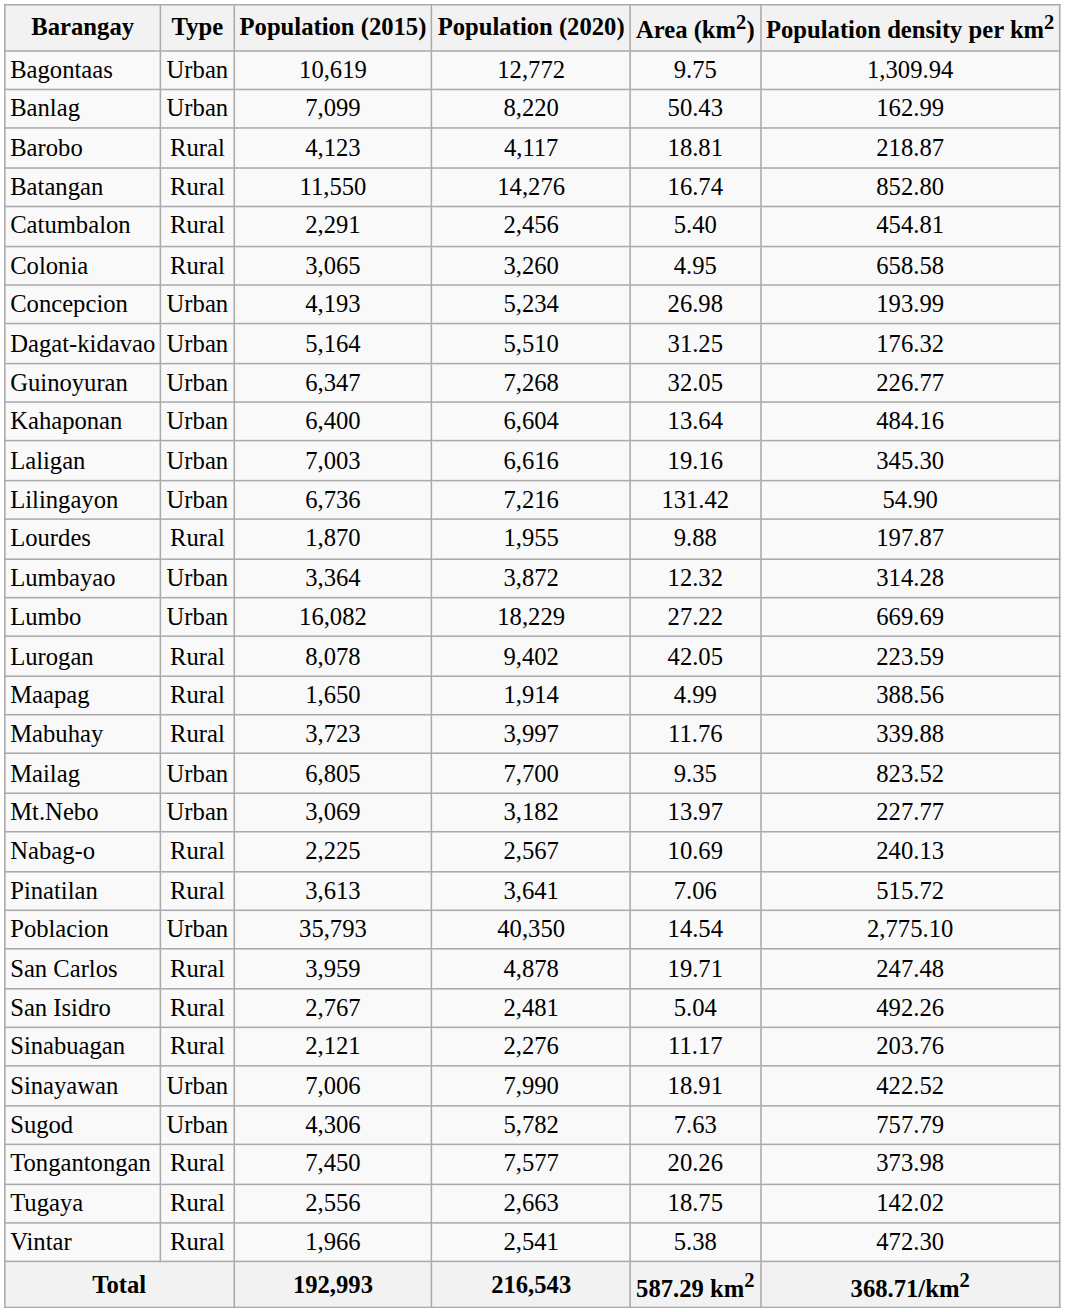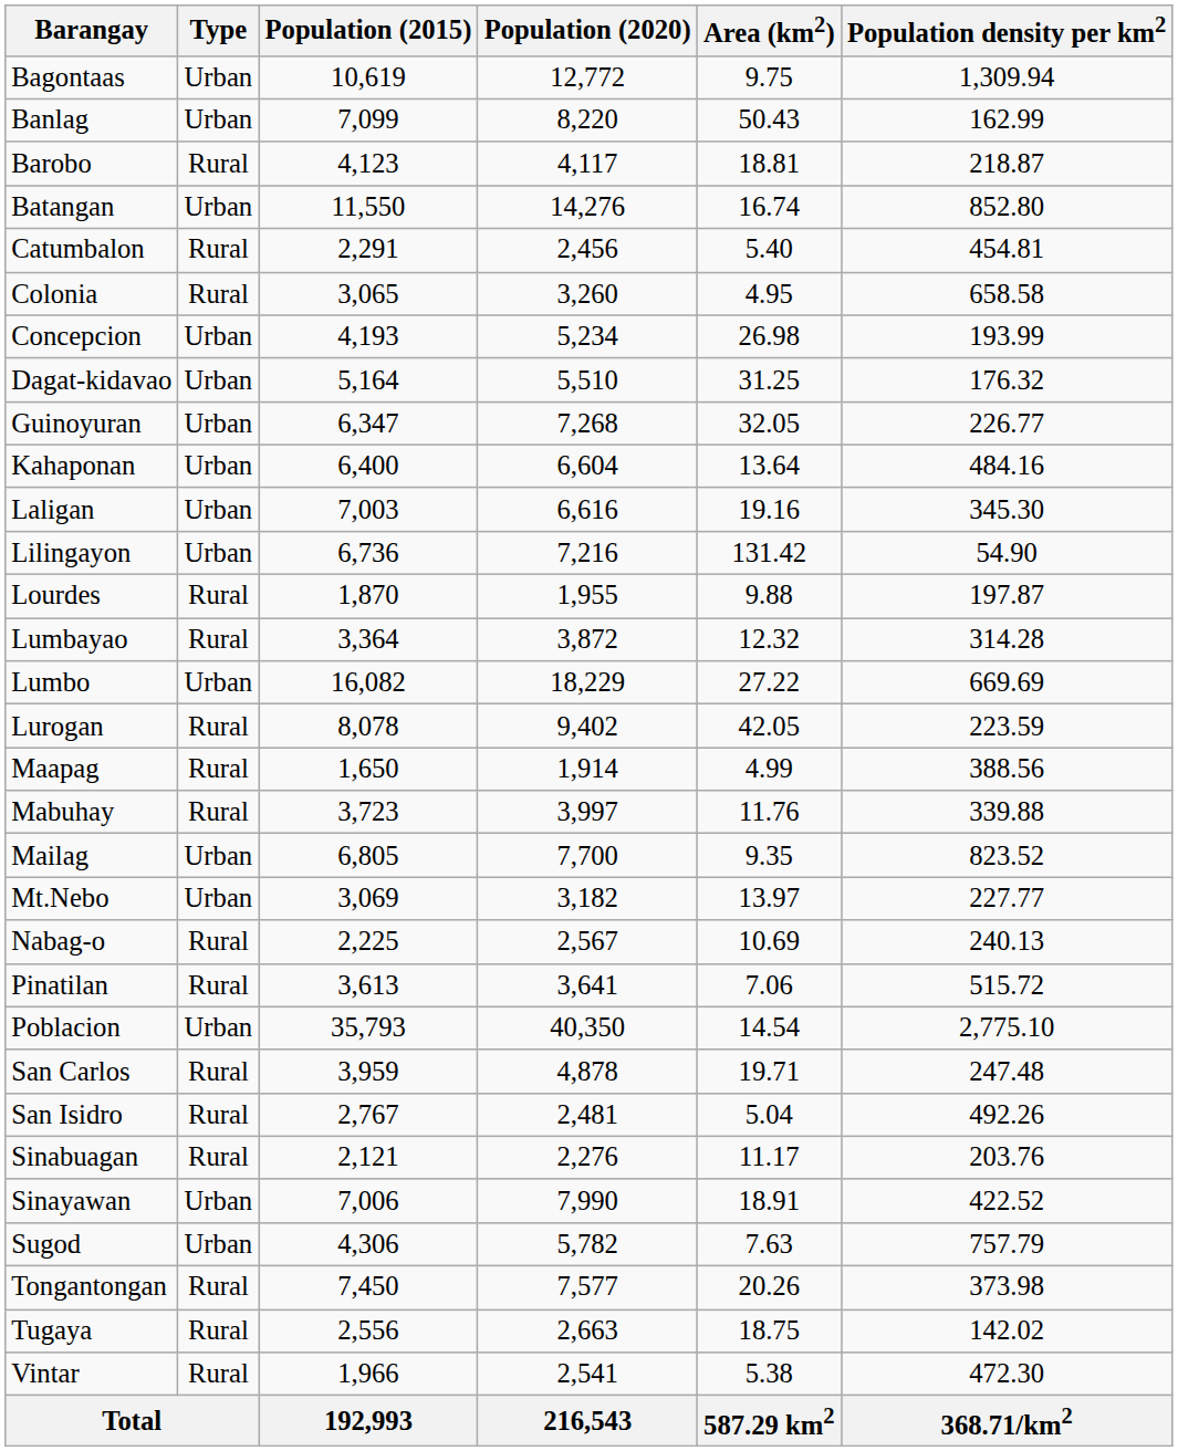Batangan | Type: Rural -> Urban
Lumbayao | Type: Urban -> Rural
